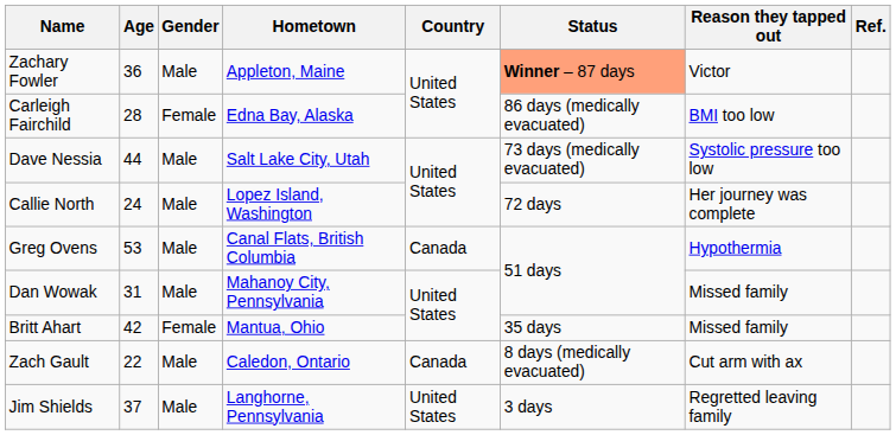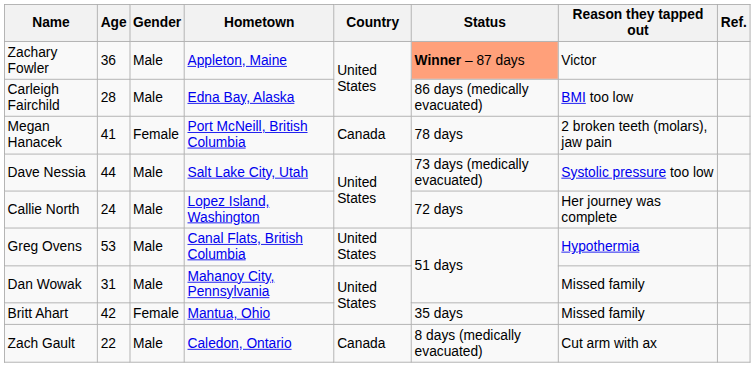Carleigh Fairchild | Gender: Female -> Male
+ row: Megan Hanacek | 41 | Female | Port McNeill, British Columbia | Canada | 78 days | 2 broken teeth (molars), jaw pain
Greg Ovens | Country: Canada -> United States
- row: Jim Shields | 37 | Male | Langhorne, Pennsylvania | United States | 3 days | Regretted leaving family
